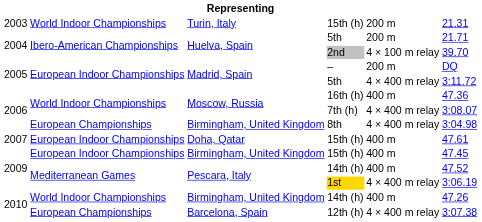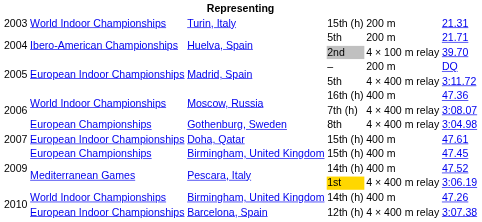8th | column 3: Birmingham, United Kingdom -> Gothenburg, Sweden
2009 / 15th (h) | column 2: European Indoor Championships -> European Championships
12th (h) | column 2: European Championships -> European Indoor Championships
